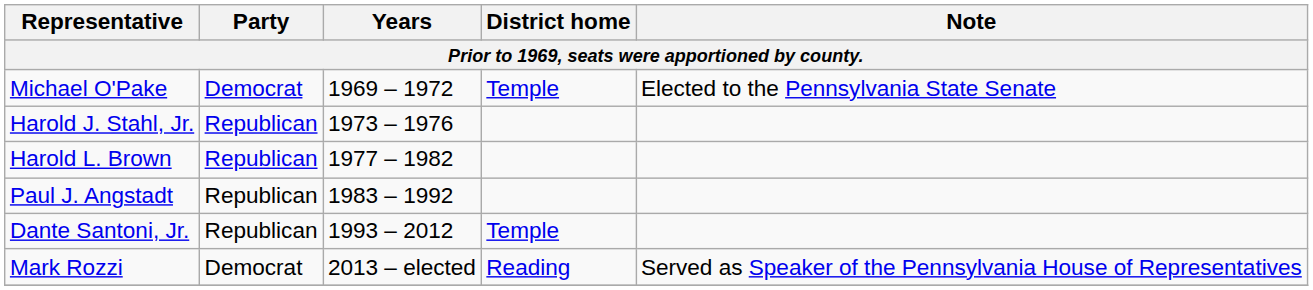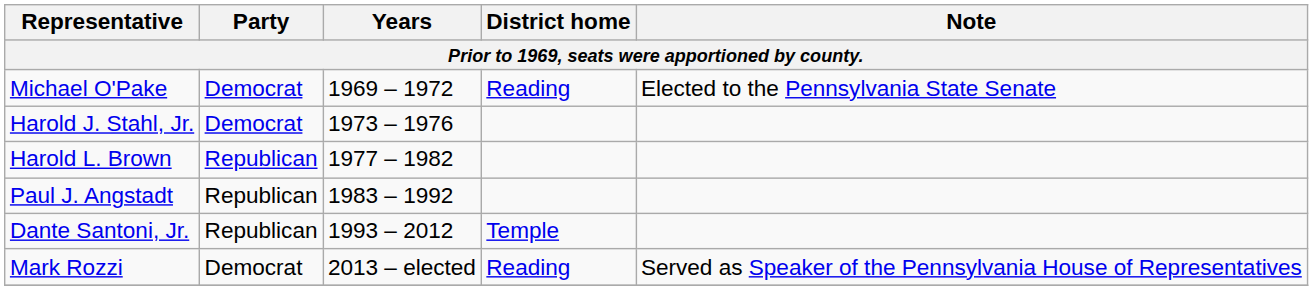Michael O'Pake | District home: Temple -> Reading
Harold J. Stahl, Jr. | Party: Republican -> Democrat
